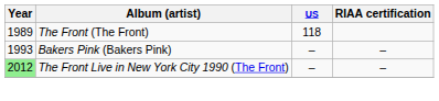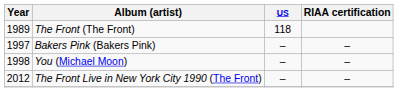Bakers Pink (Bakers Pink) | Year: 1993 -> 1997
+ row: 1998 | You (Michael Moon) | – | –
The Front Live in New York City 1990 (The Front) | Year: lightgreen background -> no background
